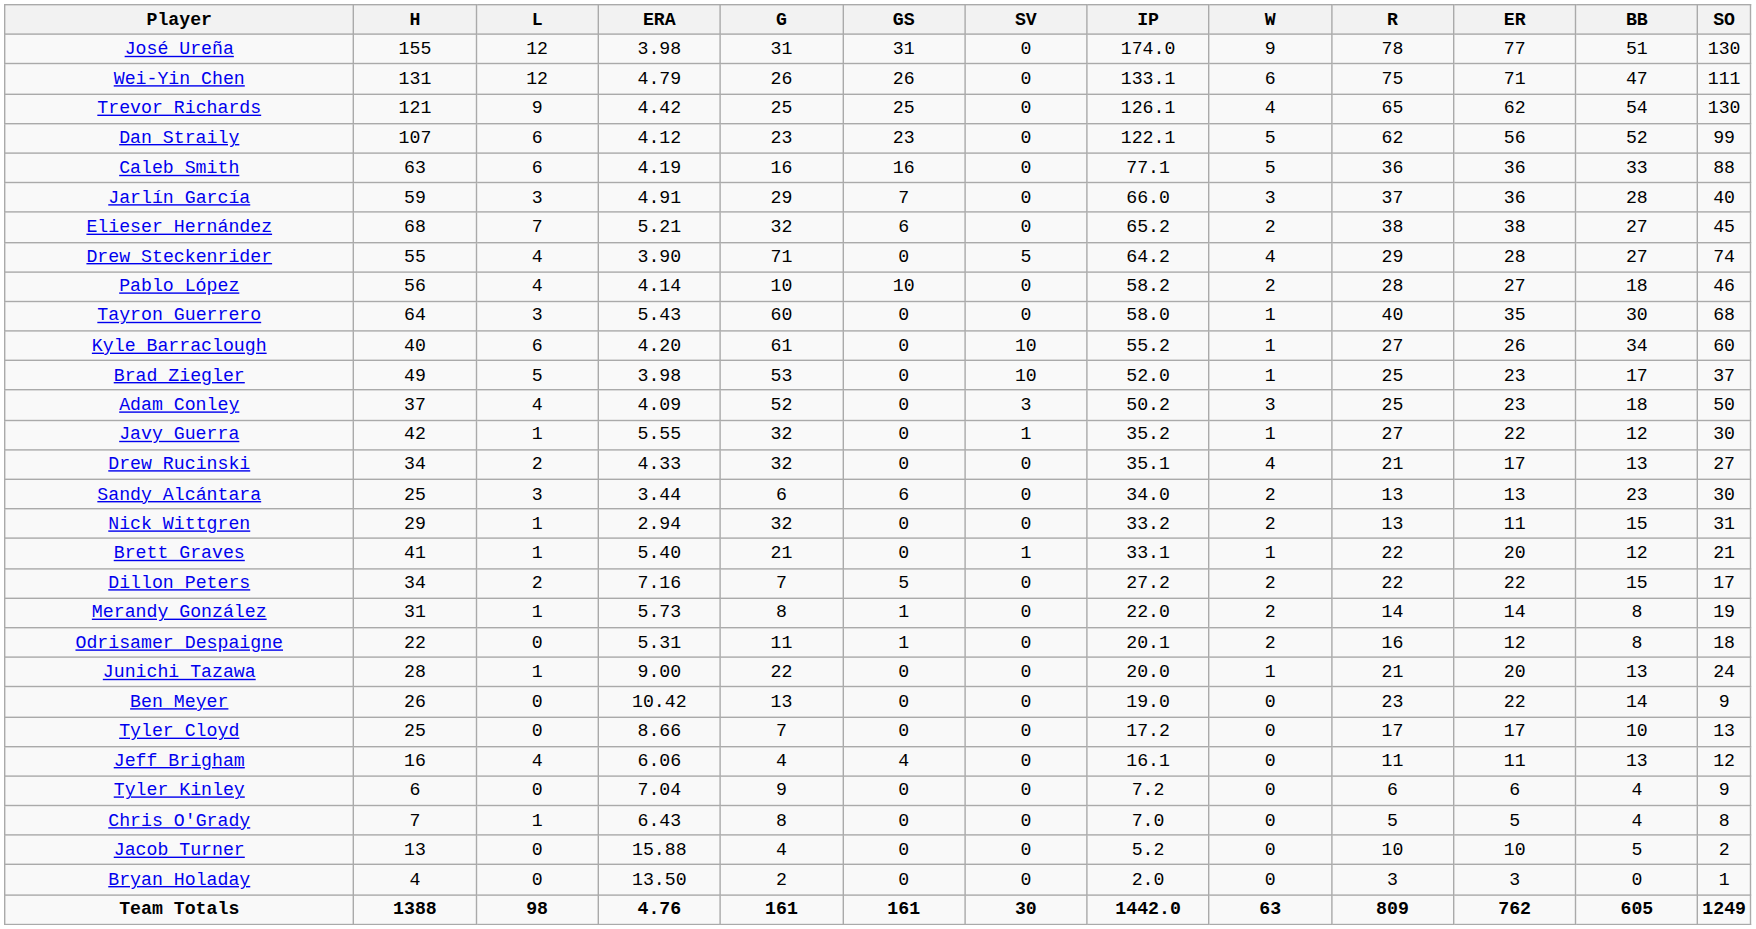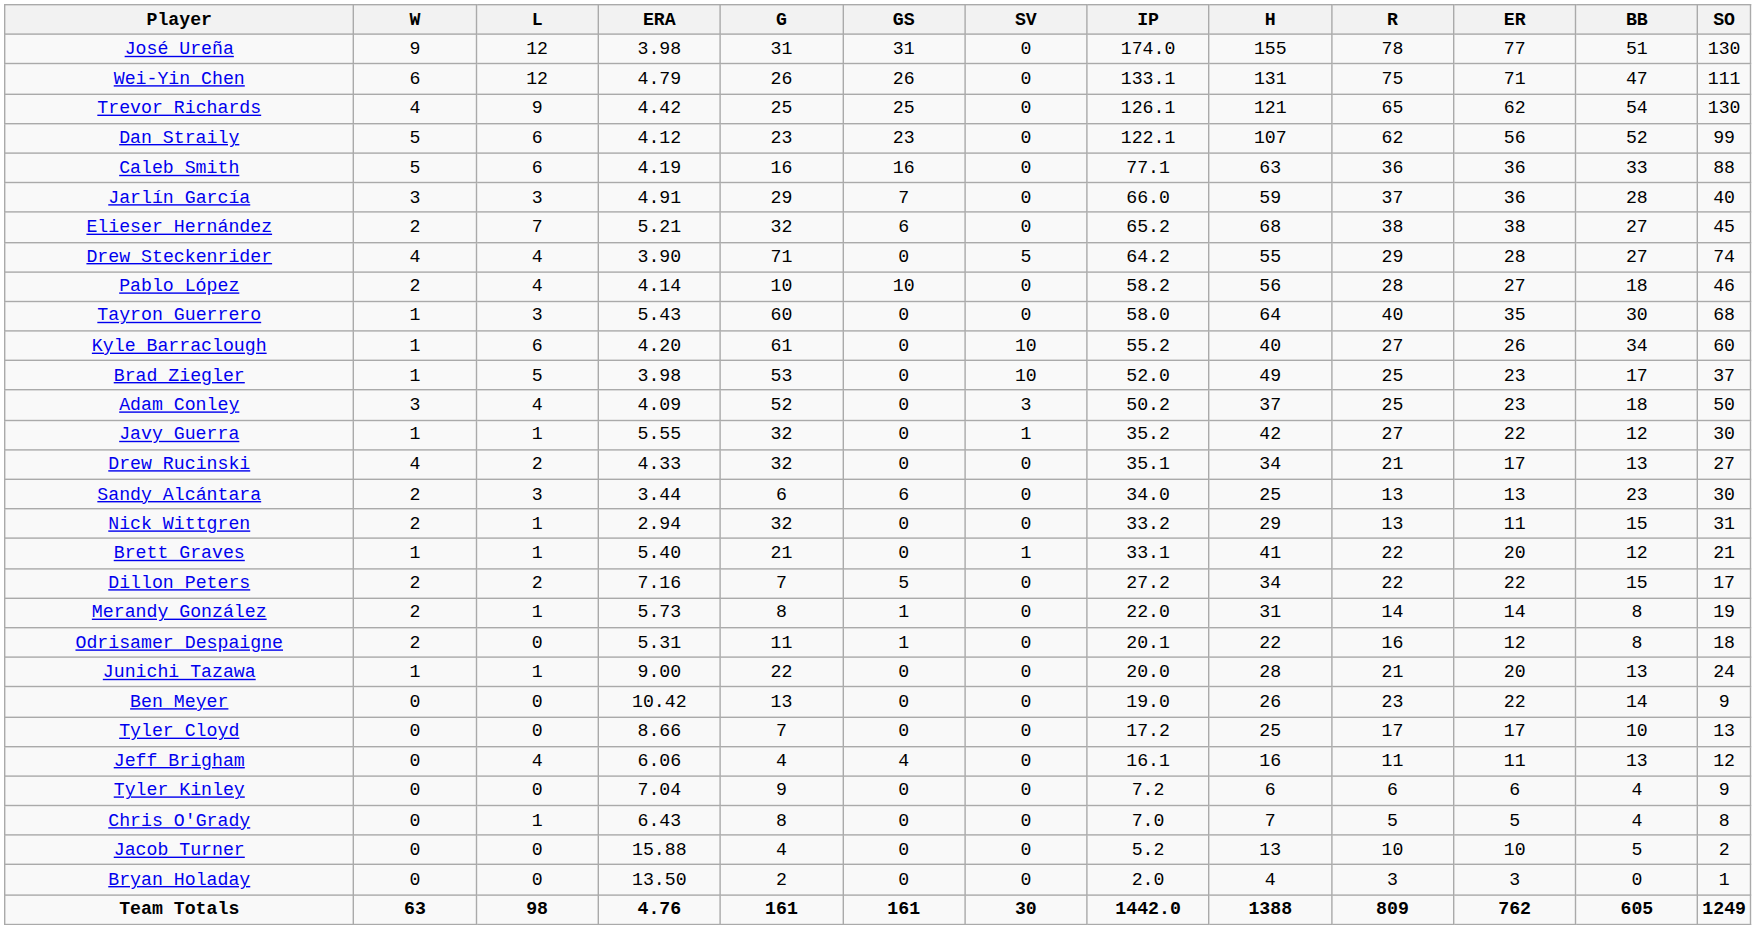columns swapped: W <-> H
